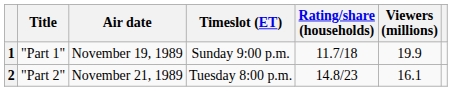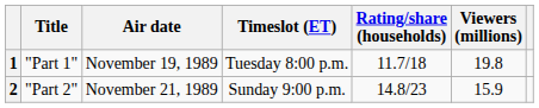1 | Timeslot (ET): Sunday 9:00 p.m. -> Tuesday 8:00 p.m.
1 | Viewers (millions): 19.9 -> 19.8
2 | Timeslot (ET): Tuesday 8:00 p.m. -> Sunday 9:00 p.m.
2 | Viewers (millions): 16.1 -> 15.9
